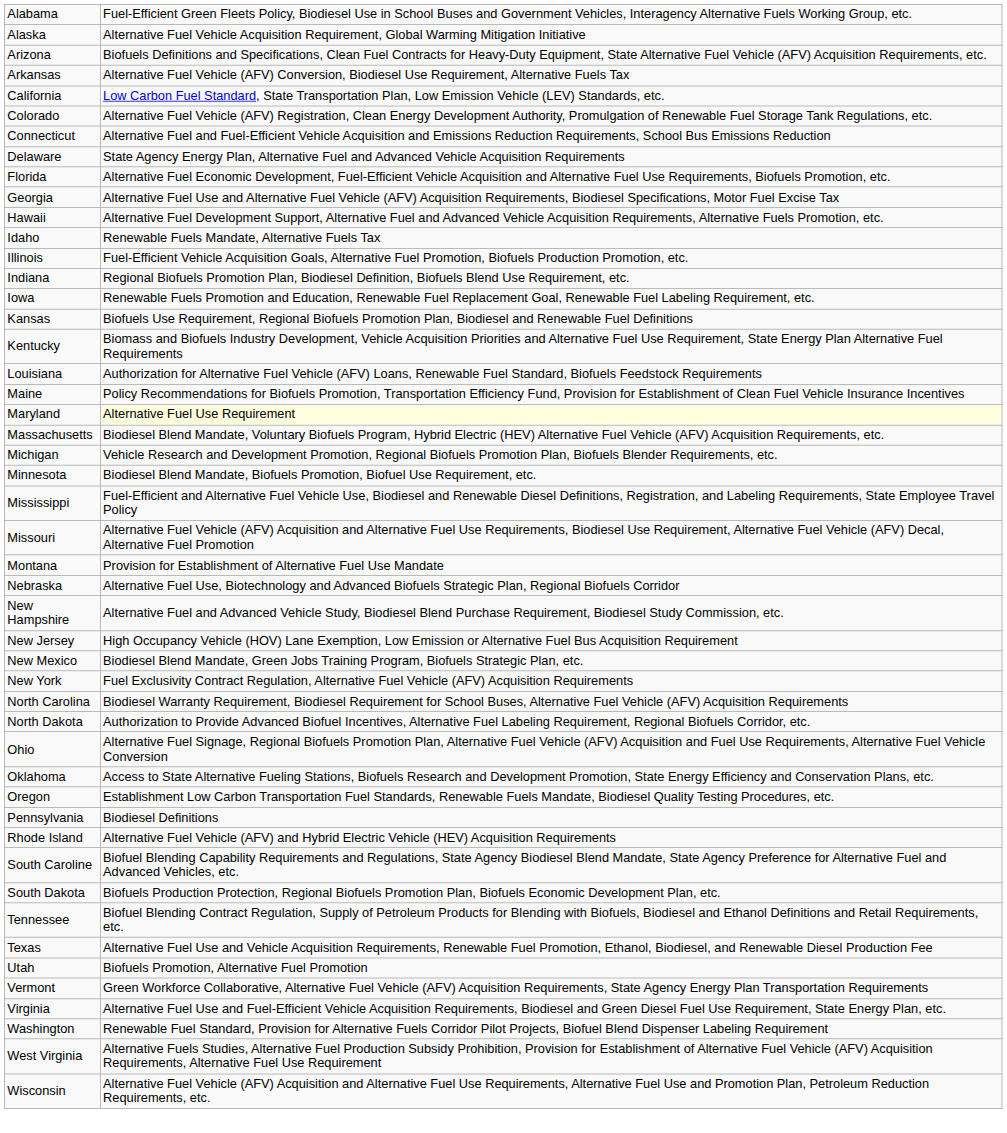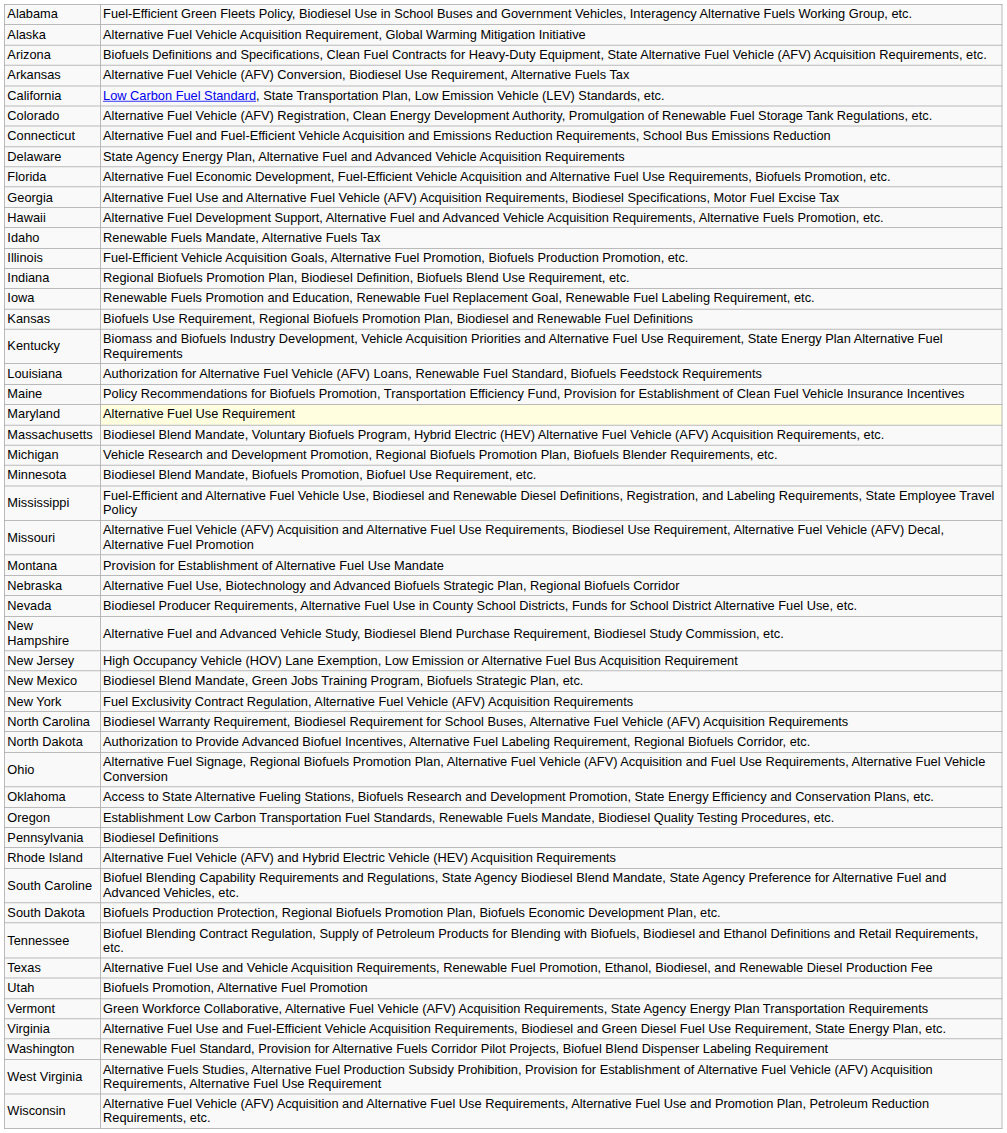+ row: Nevada | Biodiesel Producer Requirements, Alternative Fuel Use in County School Districts, Funds for School District Alternative Fuel Use, etc.
